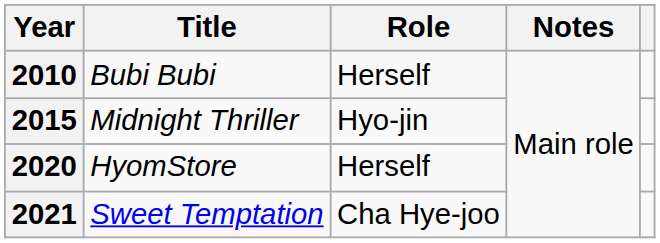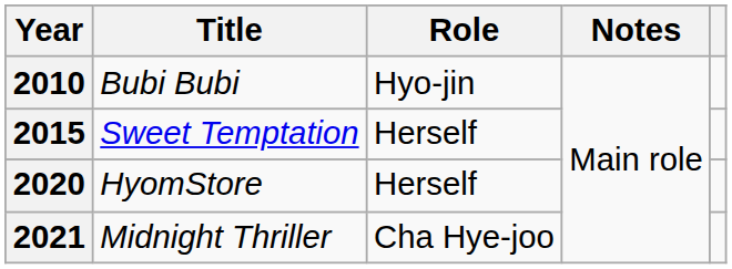2010 | Role: Herself -> Hyo-jin
2015 | Title: Midnight Thriller -> Sweet Temptation
2015 | Role: Hyo-jin -> Herself
2021 | Title: Sweet Temptation -> Midnight Thriller
